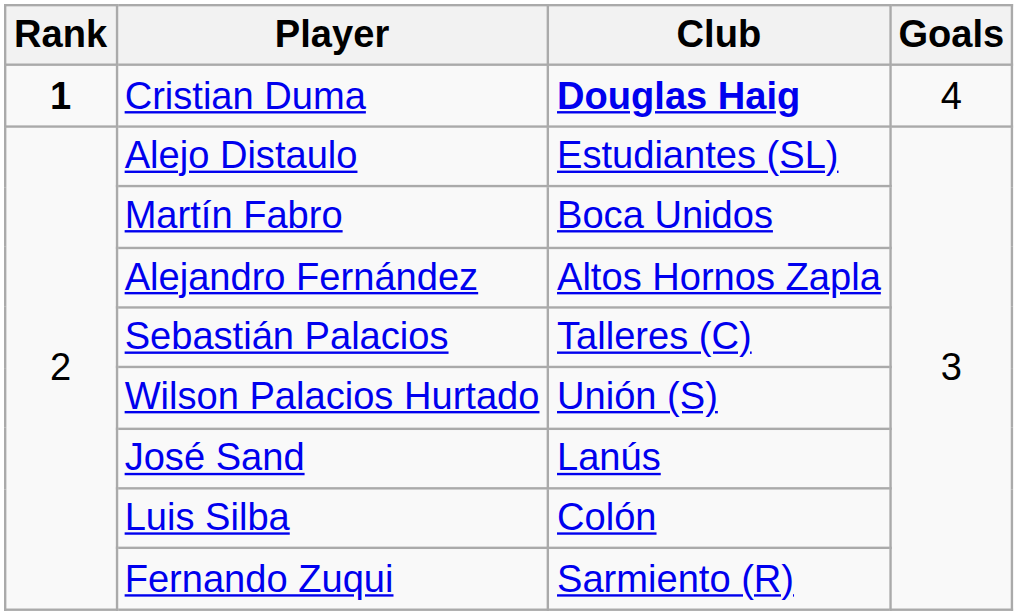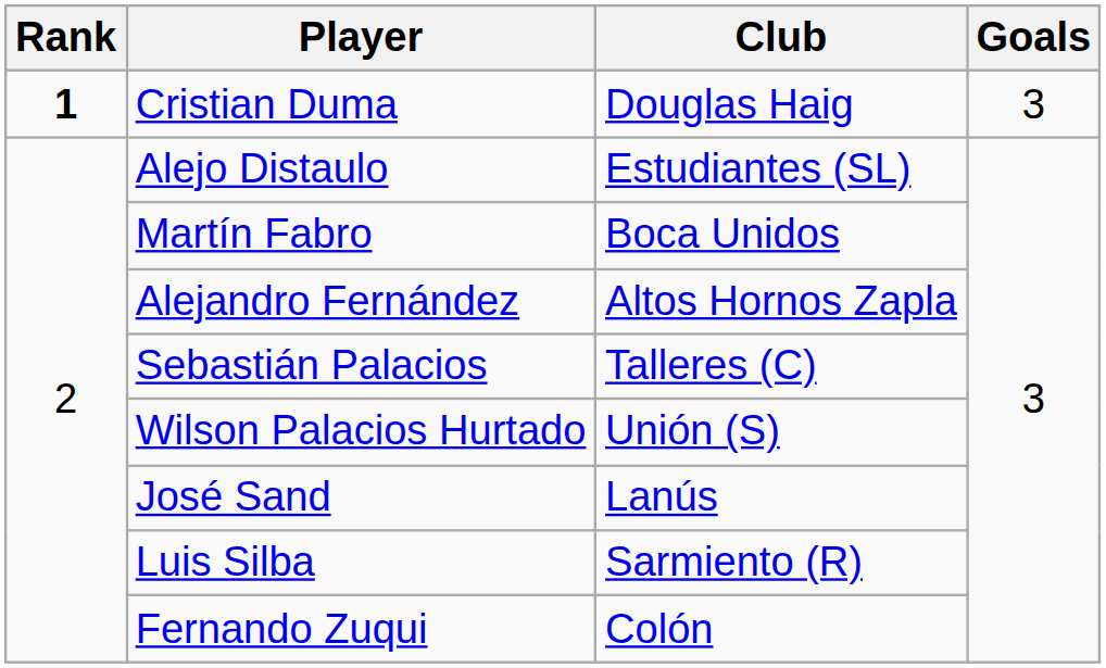Cristian Duma | Club: bold -> normal
Cristian Duma | Goals: 4 -> 3
Luis Silba | Club: Colón -> Sarmiento (R)
Fernando Zuqui | Club: Sarmiento (R) -> Colón
